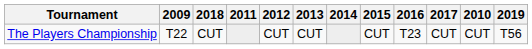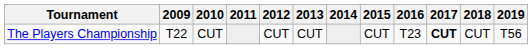columns swapped: 2010 <-> 2018
The Players Championship | 2017: normal -> bold
